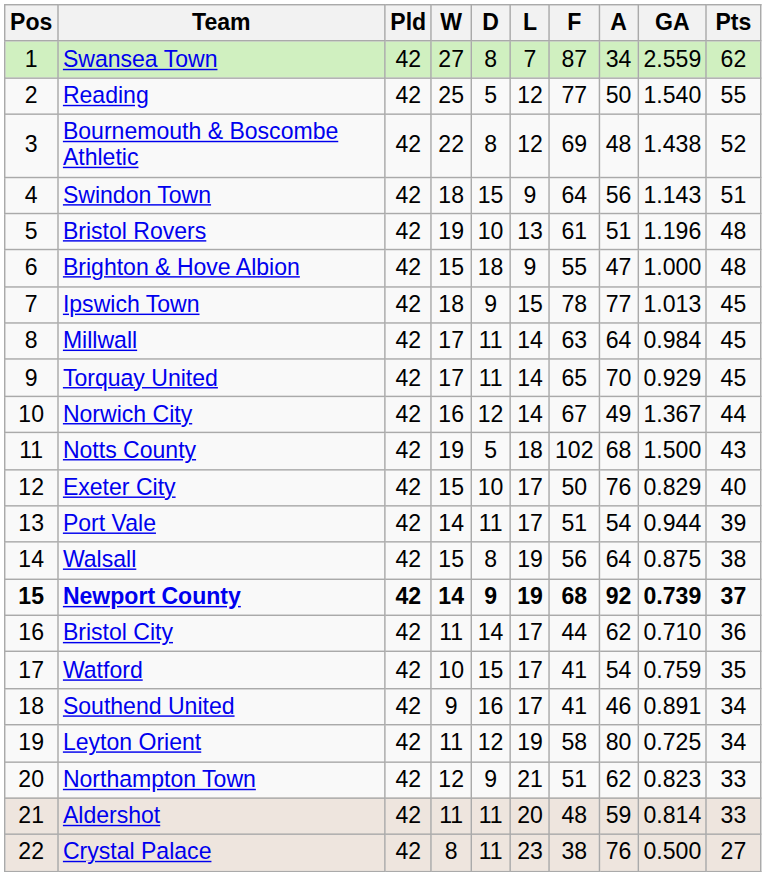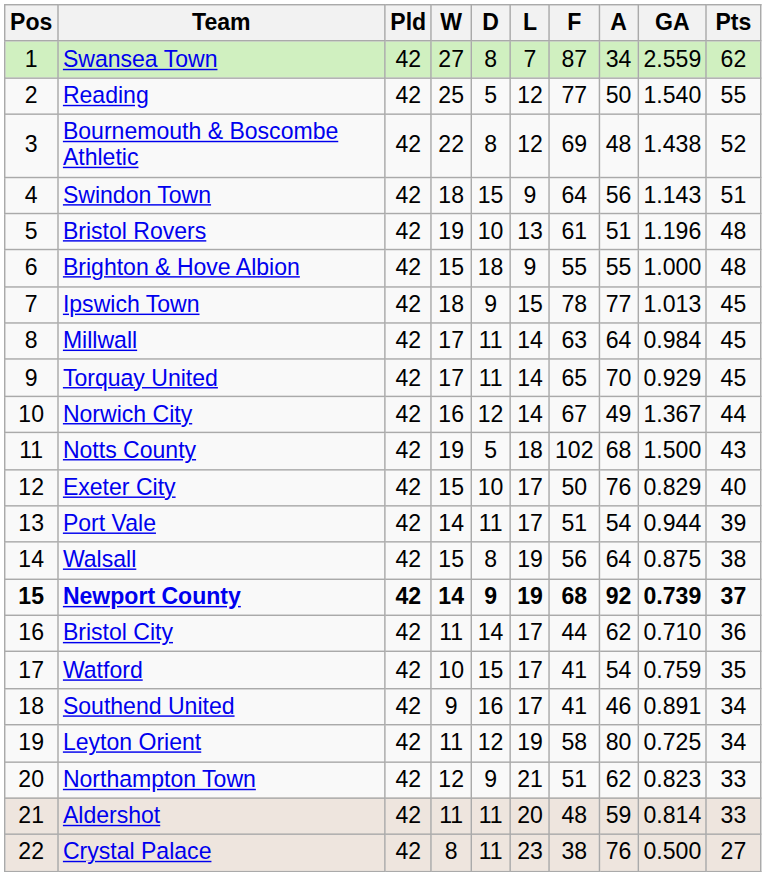Brighton & Hove Albion | A: 47 -> 55
